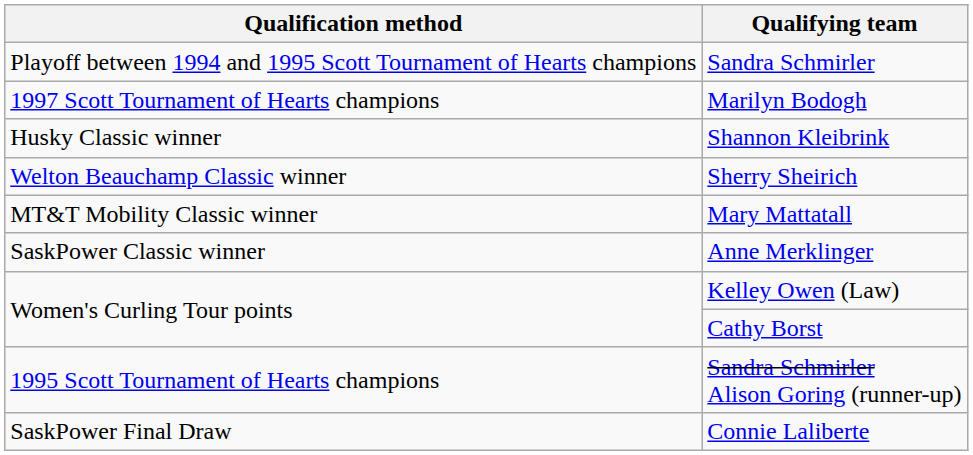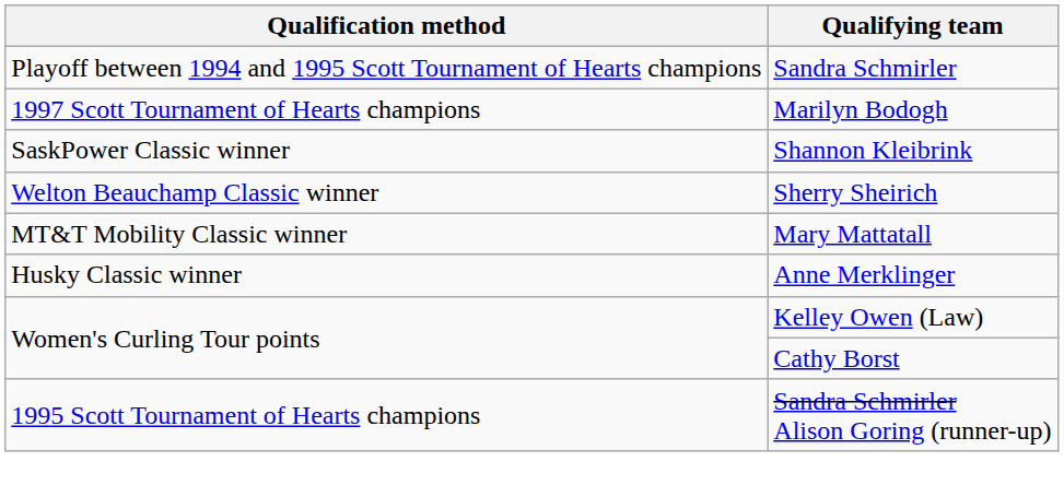Shannon Kleibrink | Qualification method: Husky Classic winner -> SaskPower Classic winner
Anne Merklinger | Qualification method: SaskPower Classic winner -> Husky Classic winner
- row: SaskPower Final Draw | Connie Laliberte
